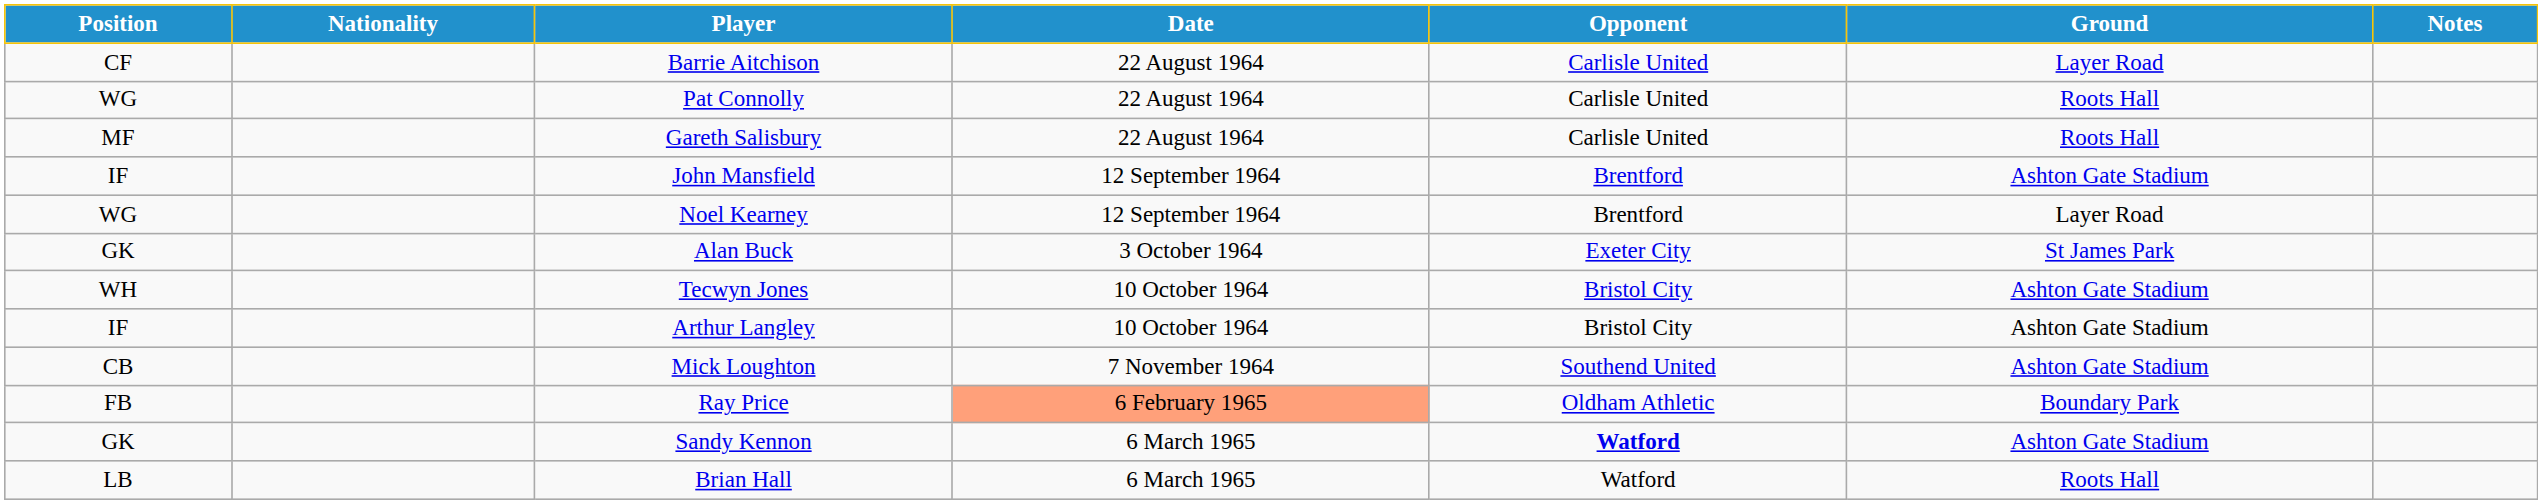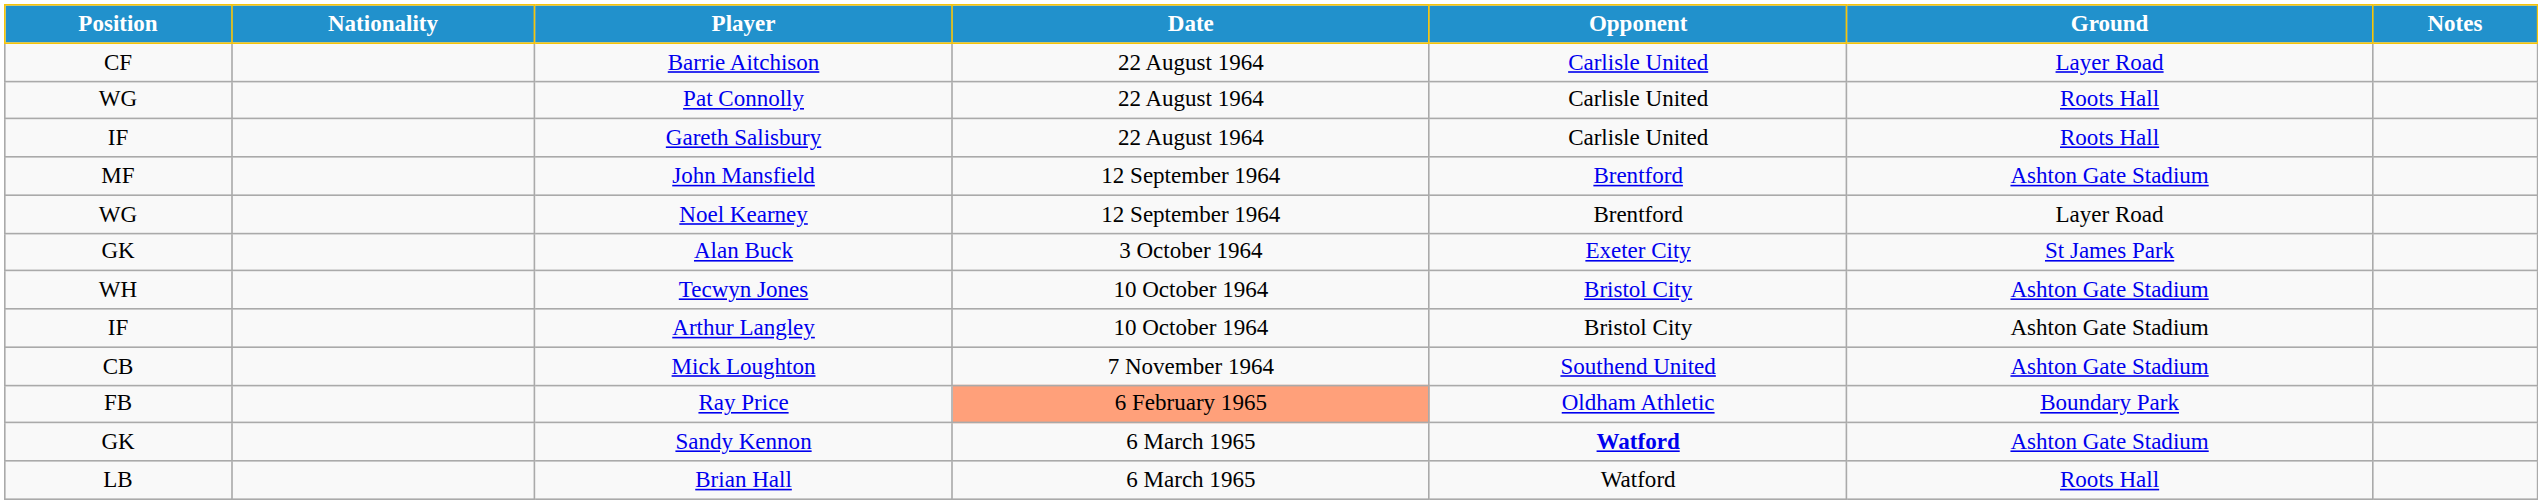Gareth Salisbury | Position: MF -> IF
John Mansfield | Position: IF -> MF
